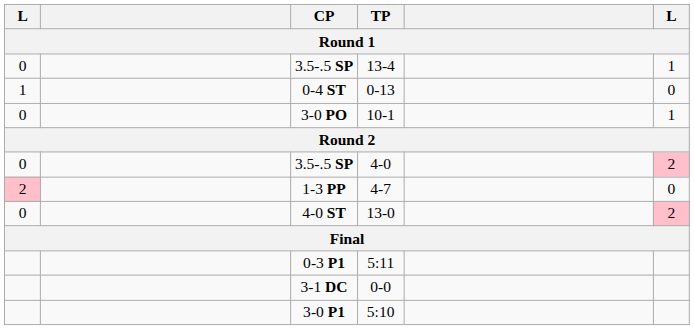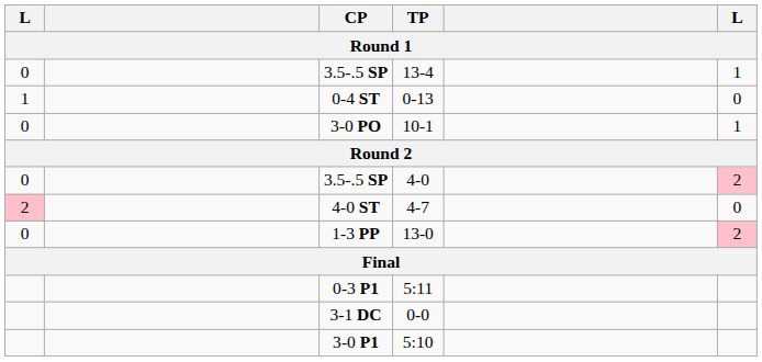4-7 | CP: 1-3 PP -> 4-0 ST
13-0 | CP: 4-0 ST -> 1-3 PP
